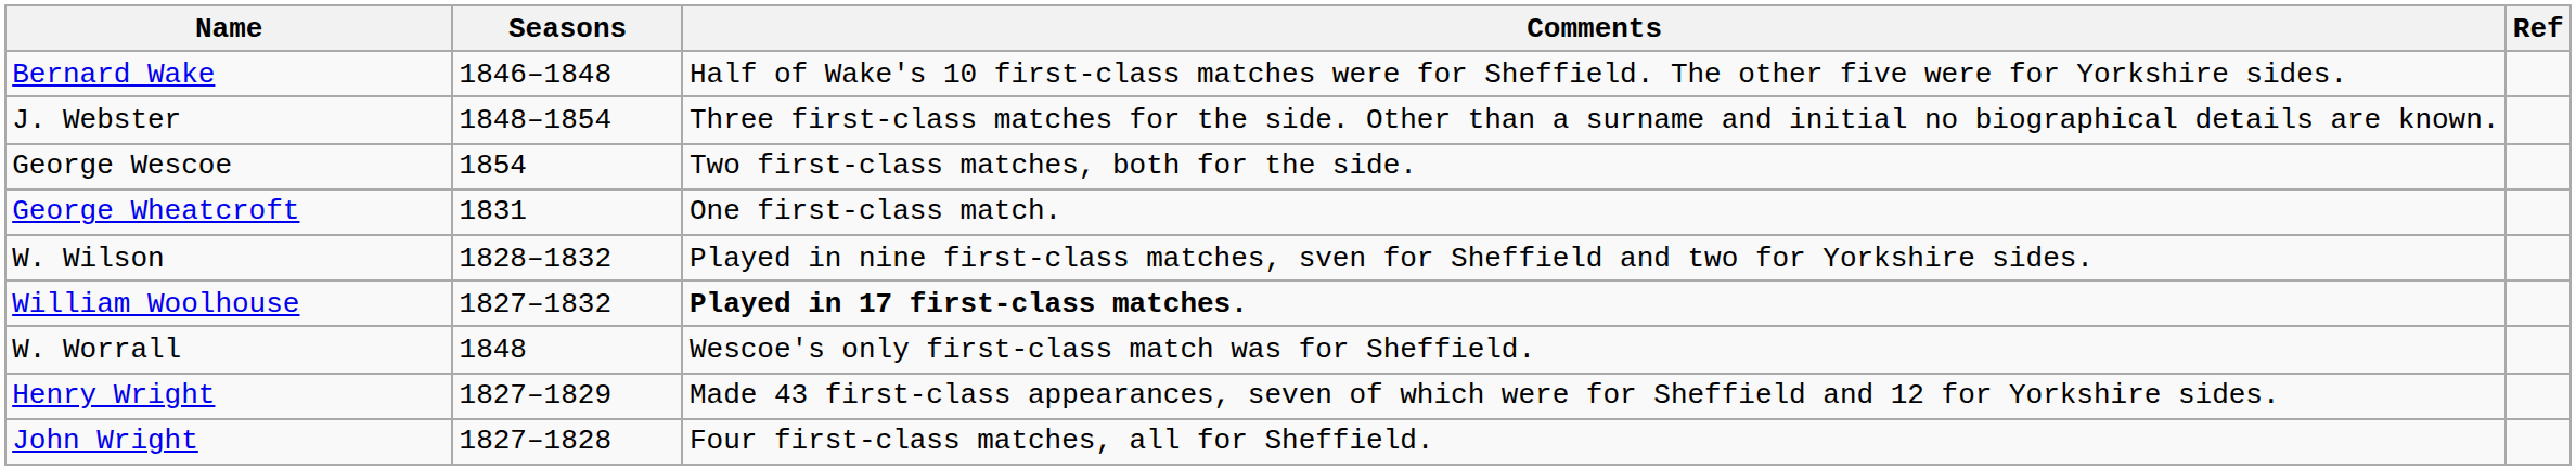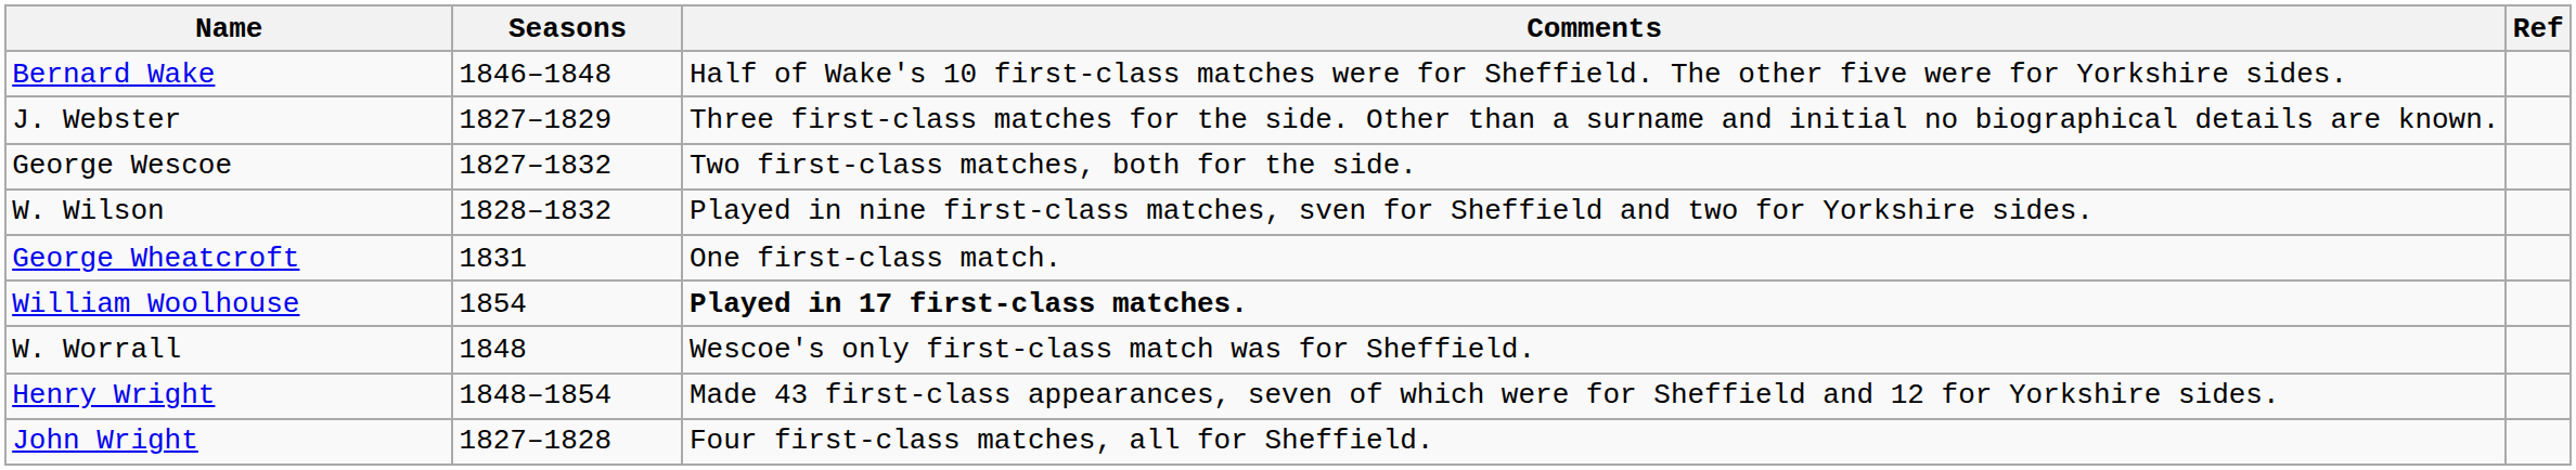J. Webster | Seasons: 1848–1854 -> 1827–1829
George Wescoe | Seasons: 1854 -> 1827–1832
rows swapped: George Wheatcroft <-> W. Wilson
William Woolhouse | Seasons: 1827–1832 -> 1854
Henry Wright | Seasons: 1827–1829 -> 1848–1854
